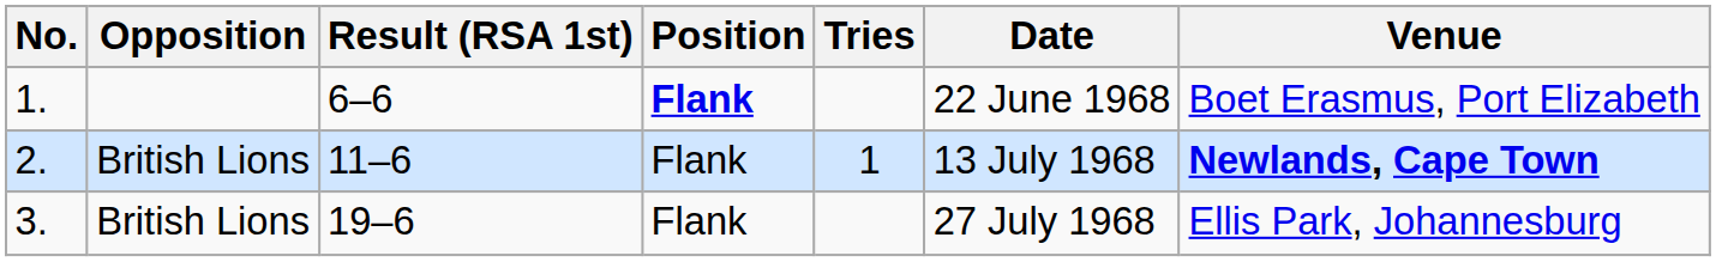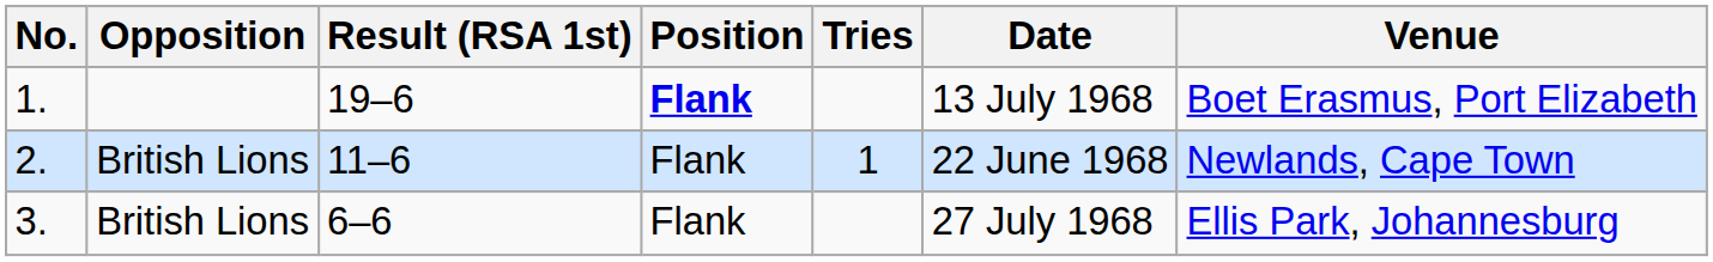1. | Result (RSA 1st): 6–6 -> 19–6
1. | Date: 22 June 1968 -> 13 July 1968
2. | Date: 13 July 1968 -> 22 June 1968
2. | Venue: bold -> normal
3. | Result (RSA 1st): 19–6 -> 6–6
